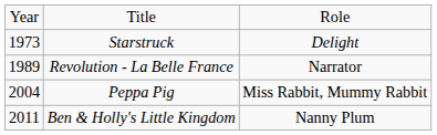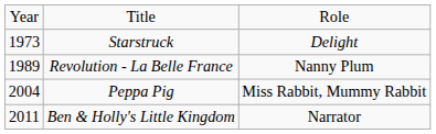Revolution - La Belle France | column 3: Narrator -> Nanny Plum
Ben & Holly's Little Kingdom | column 3: Nanny Plum -> Narrator
